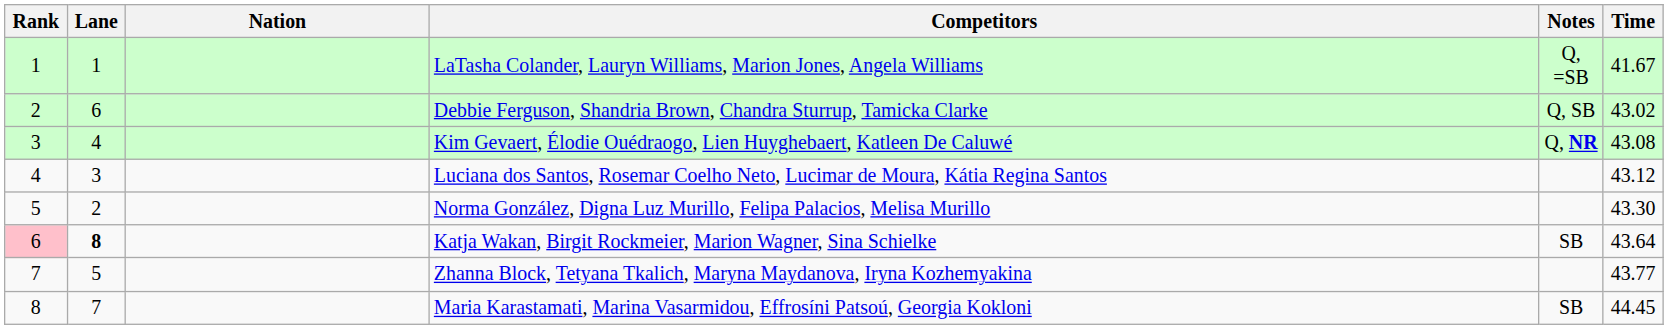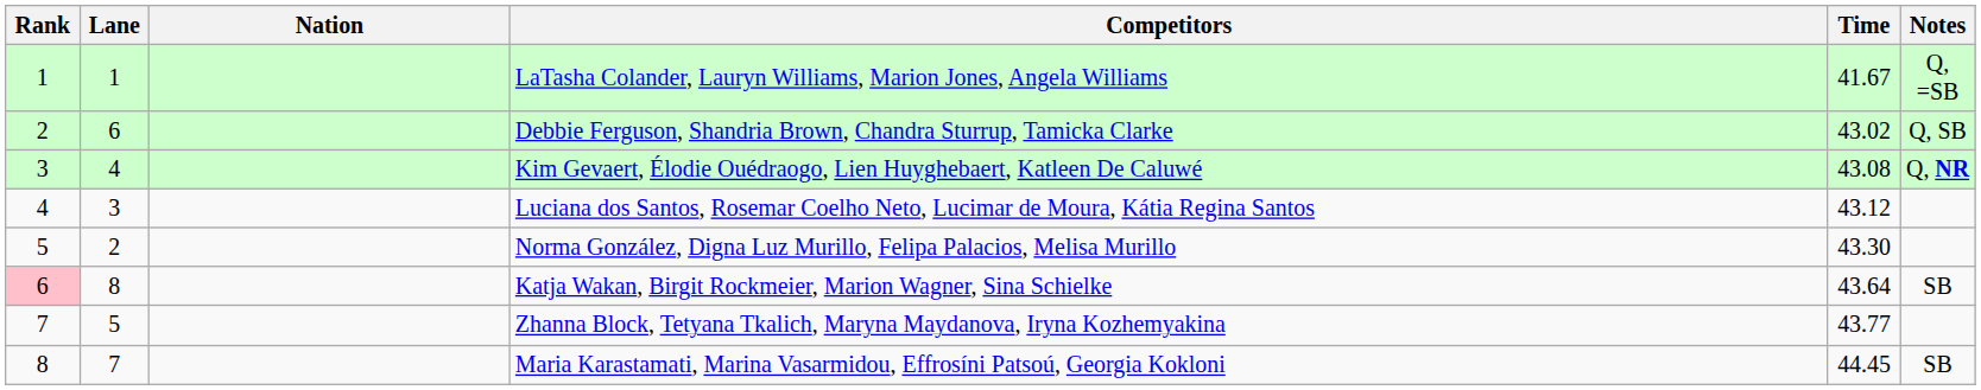columns swapped: Time <-> Notes
Katja Wakan, Birgit Rockmeier, Marion Wagner, Sina Schielke | Lane: bold -> normal
